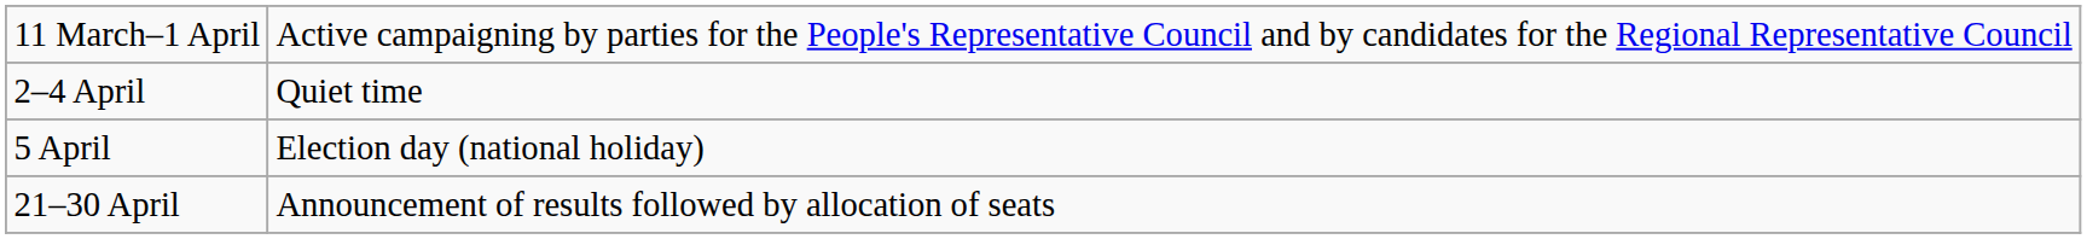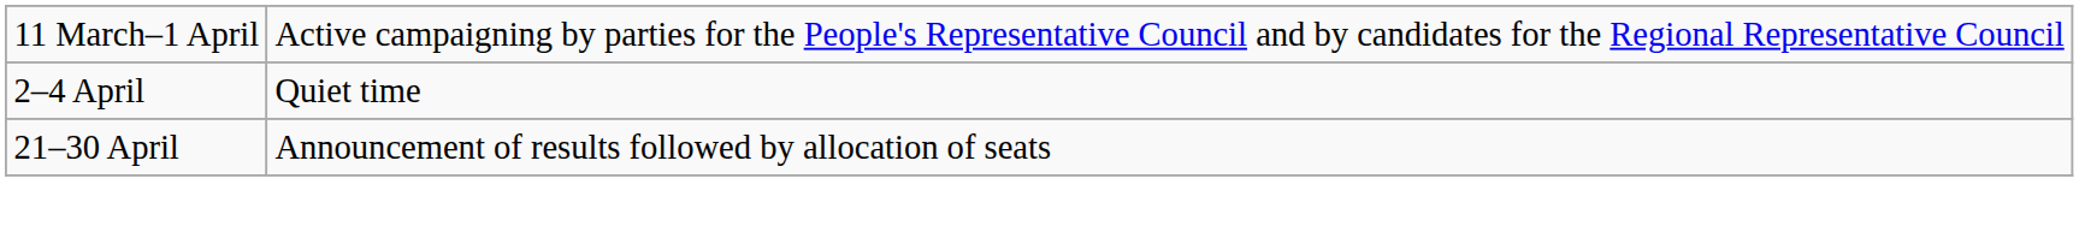- row: 5 April | Election day (national holiday)
